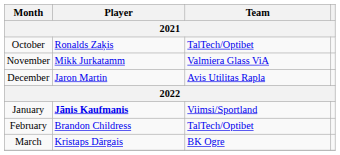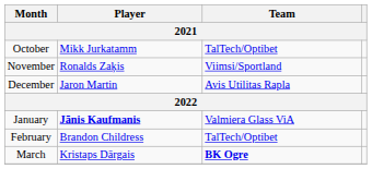October | Player: Ronalds Zaķis -> Mikk Jurkatamm
November | Player: Mikk Jurkatamm -> Ronalds Zaķis
November | Team: Valmiera Glass ViA -> Viimsi/Sportland
January | Team: Viimsi/Sportland -> Valmiera Glass ViA
March | Team: normal -> bold
